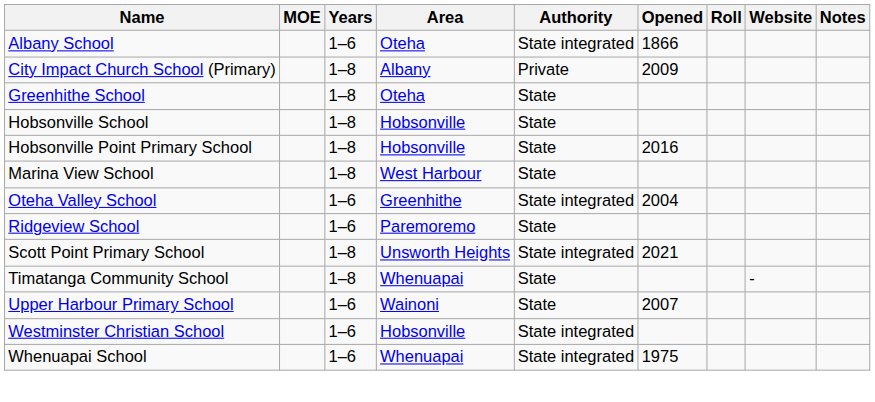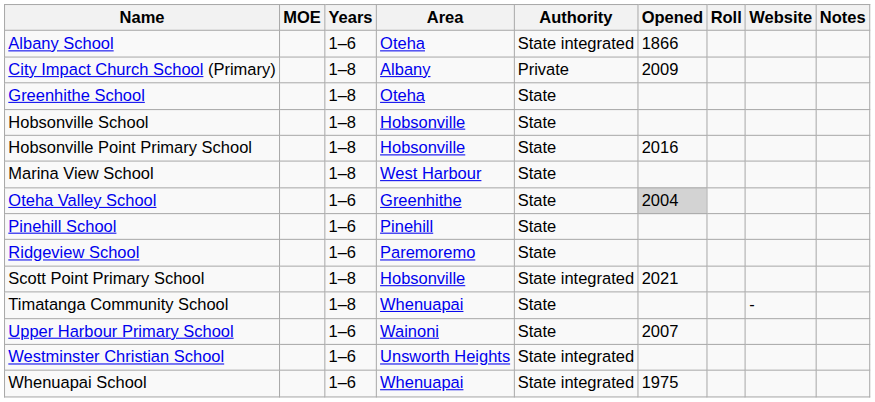Oteha Valley School | Authority: State integrated -> State
Oteha Valley School | Opened: no background -> lightgrey background
+ row: Pinehill School | 1–6 | Pinehill | State
Scott Point Primary School | Area: Unsworth Heights -> Hobsonville
Westminster Christian School | Area: Hobsonville -> Unsworth Heights
